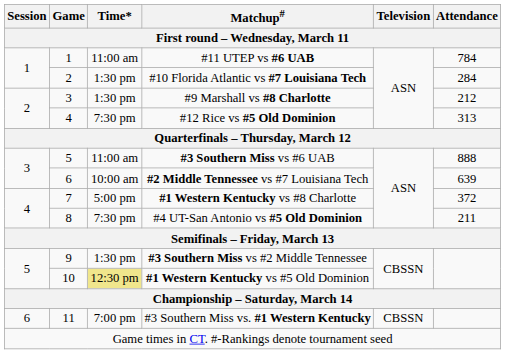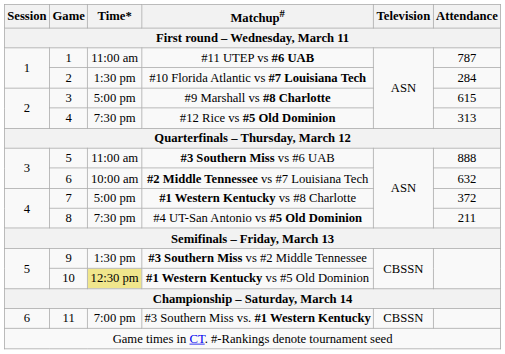#11 UTEP vs #6 UAB | Attendance: 784 -> 787
#9 Marshall vs #8 Charlotte | Time*: 1:30 pm -> 5:00 pm
#9 Marshall vs #8 Charlotte | Attendance: 212 -> 615
#2 Middle Tennessee vs #7 Louisiana Tech | Attendance: 639 -> 632
